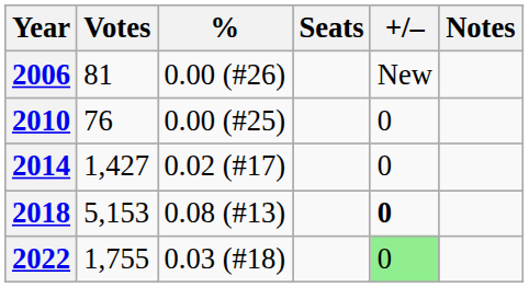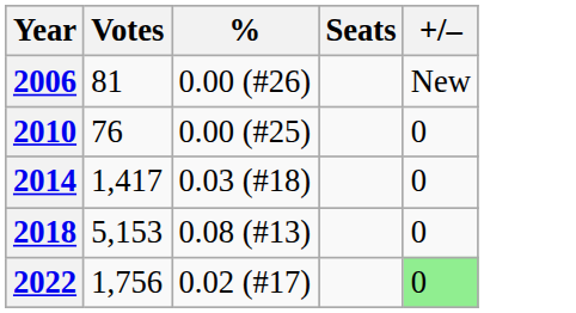- column: Notes
2014 | Votes: 1,427 -> 1,417
2014 | %: 0.02 (#17) -> 0.03 (#18)
2018 | +/–: bold -> normal
2022 | Votes: 1,755 -> 1,756
2022 | %: 0.03 (#18) -> 0.02 (#17)
